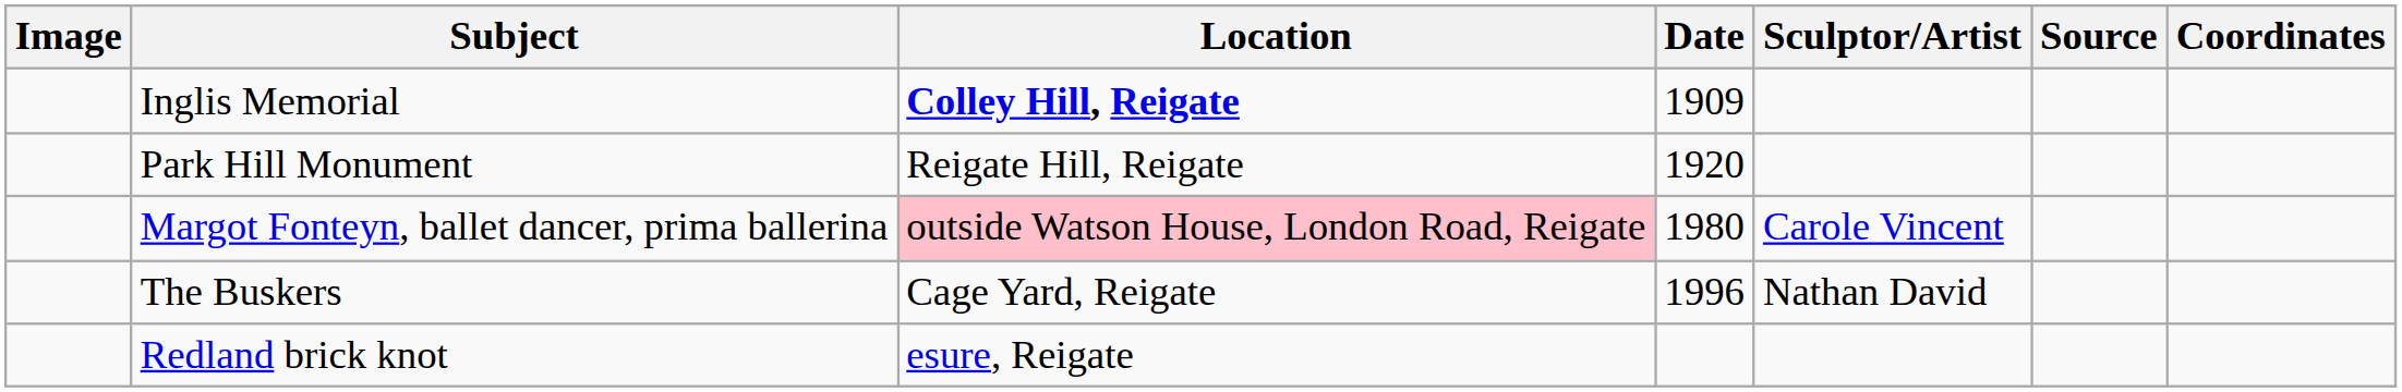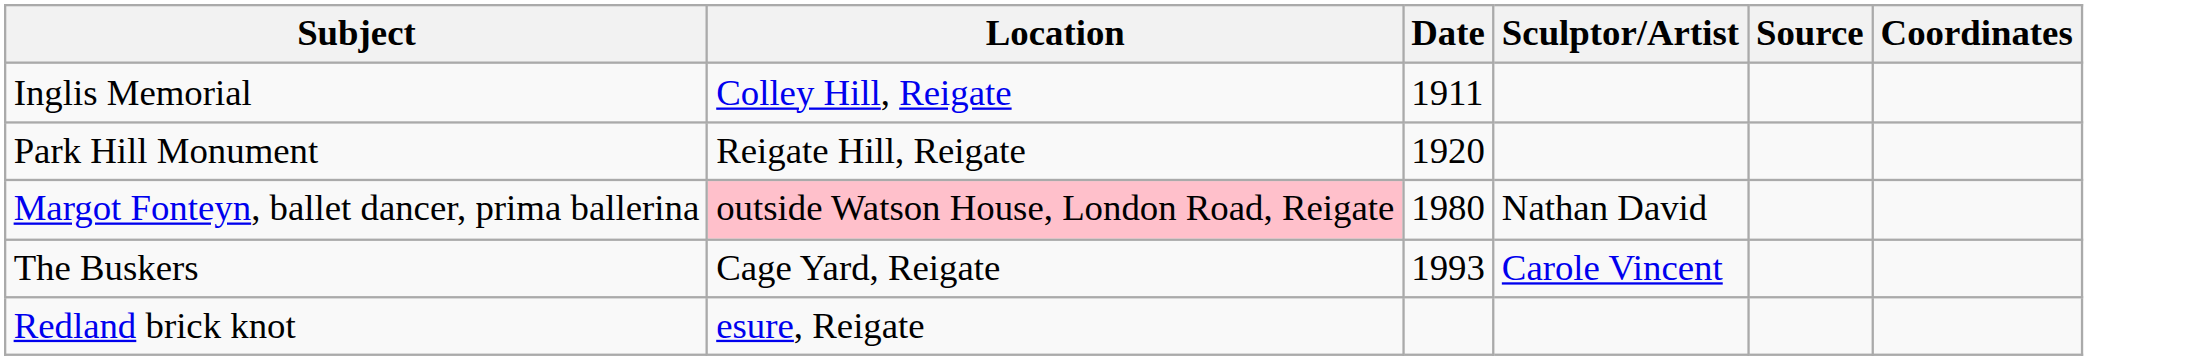- column: Image
Inglis Memorial | Location: bold -> normal
Inglis Memorial | Date: 1909 -> 1911
Margot Fonteyn, ballet dancer, prima ballerina | Sculptor/Artist: Carole Vincent -> Nathan David
The Buskers | Date: 1996 -> 1993
The Buskers | Sculptor/Artist: Nathan David -> Carole Vincent
